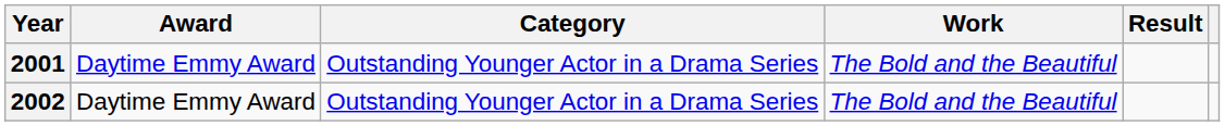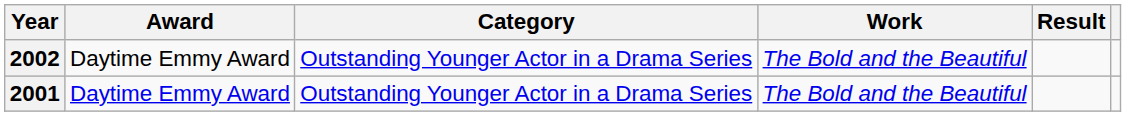rows swapped: 2001 <-> 2002
